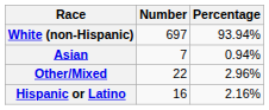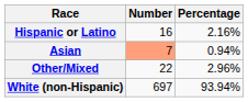rows swapped: White (non-Hispanic) <-> Hispanic or Latino
Asian | Number: no background -> lightsalmon background
